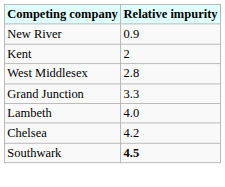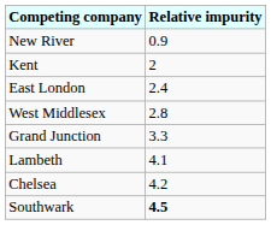+ row: East London | 2.4
Lambeth | Relative impurity: 4.0 -> 4.1
